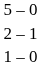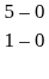- row: 2 – 1
